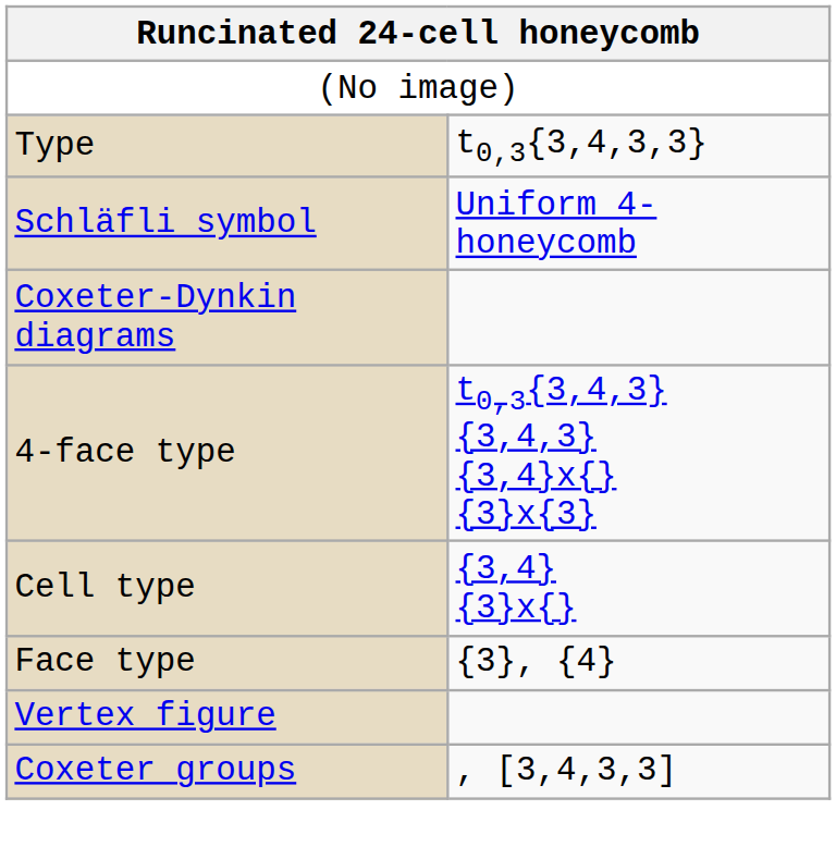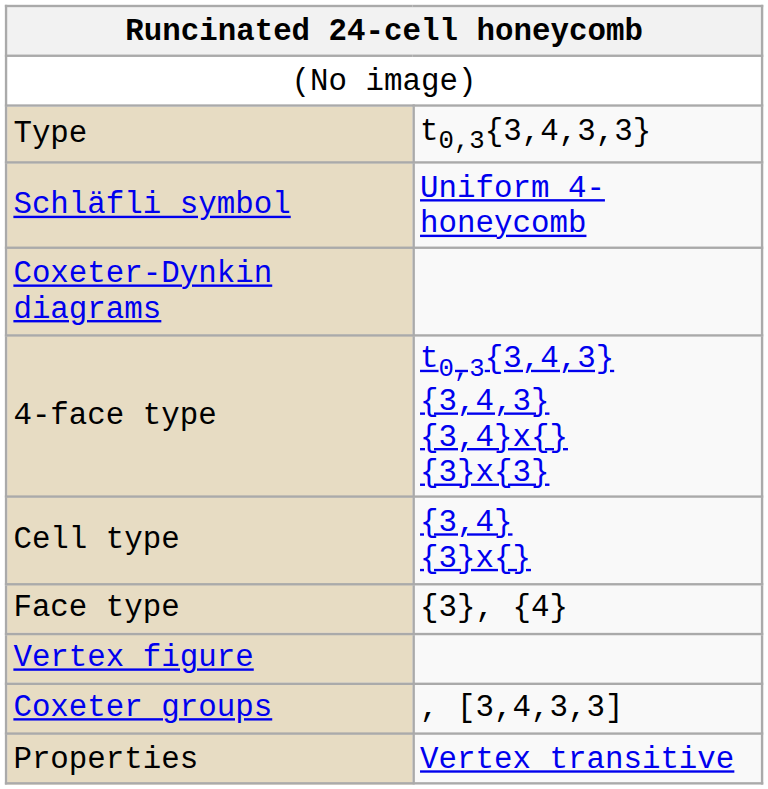+ row: Properties | Vertex transitive
